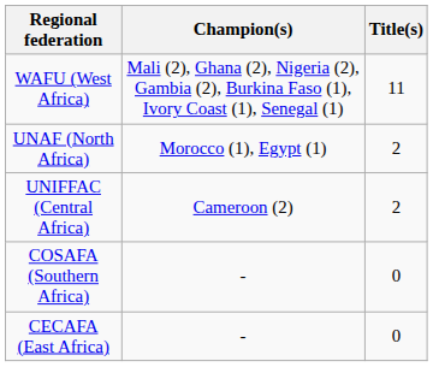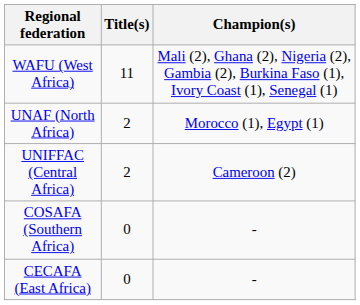columns swapped: Champion(s) <-> Title(s)
